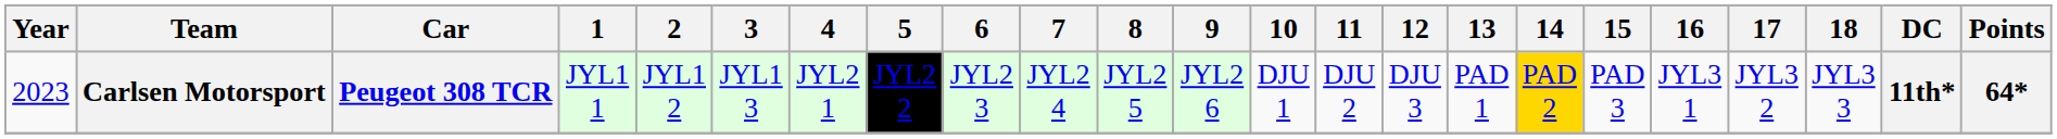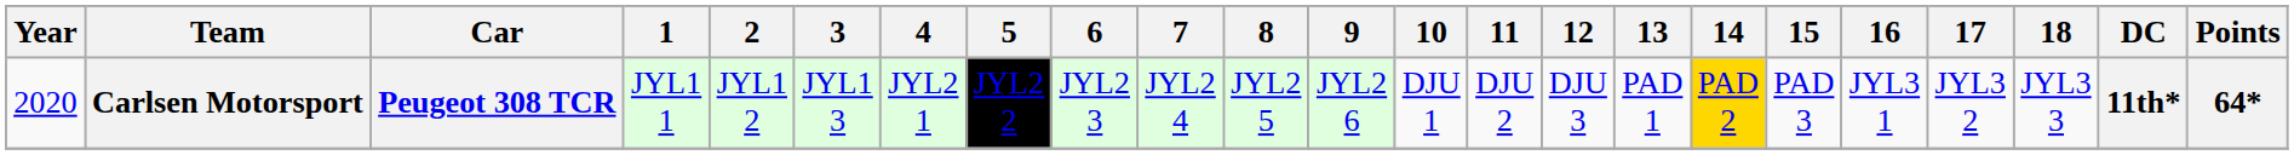Carlsen Motorsport | Year: 2023 -> 2020
